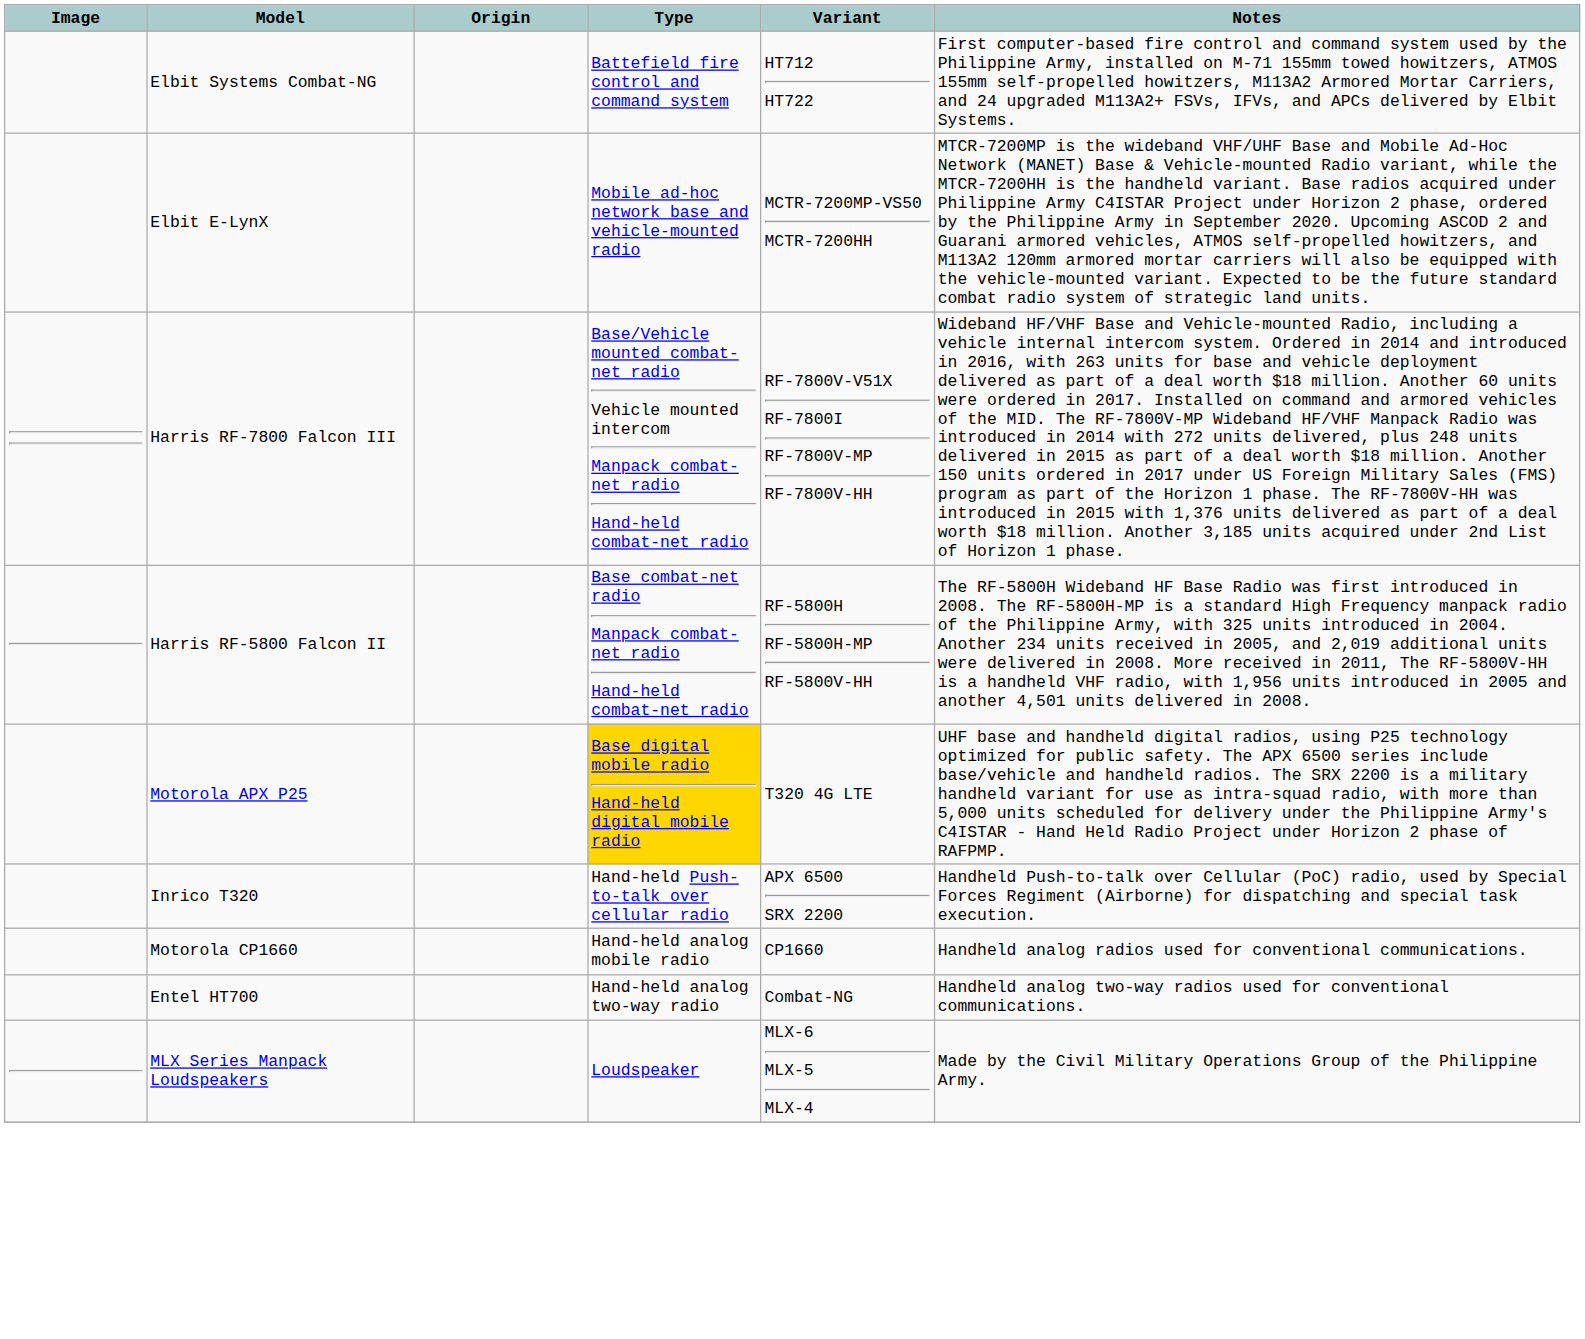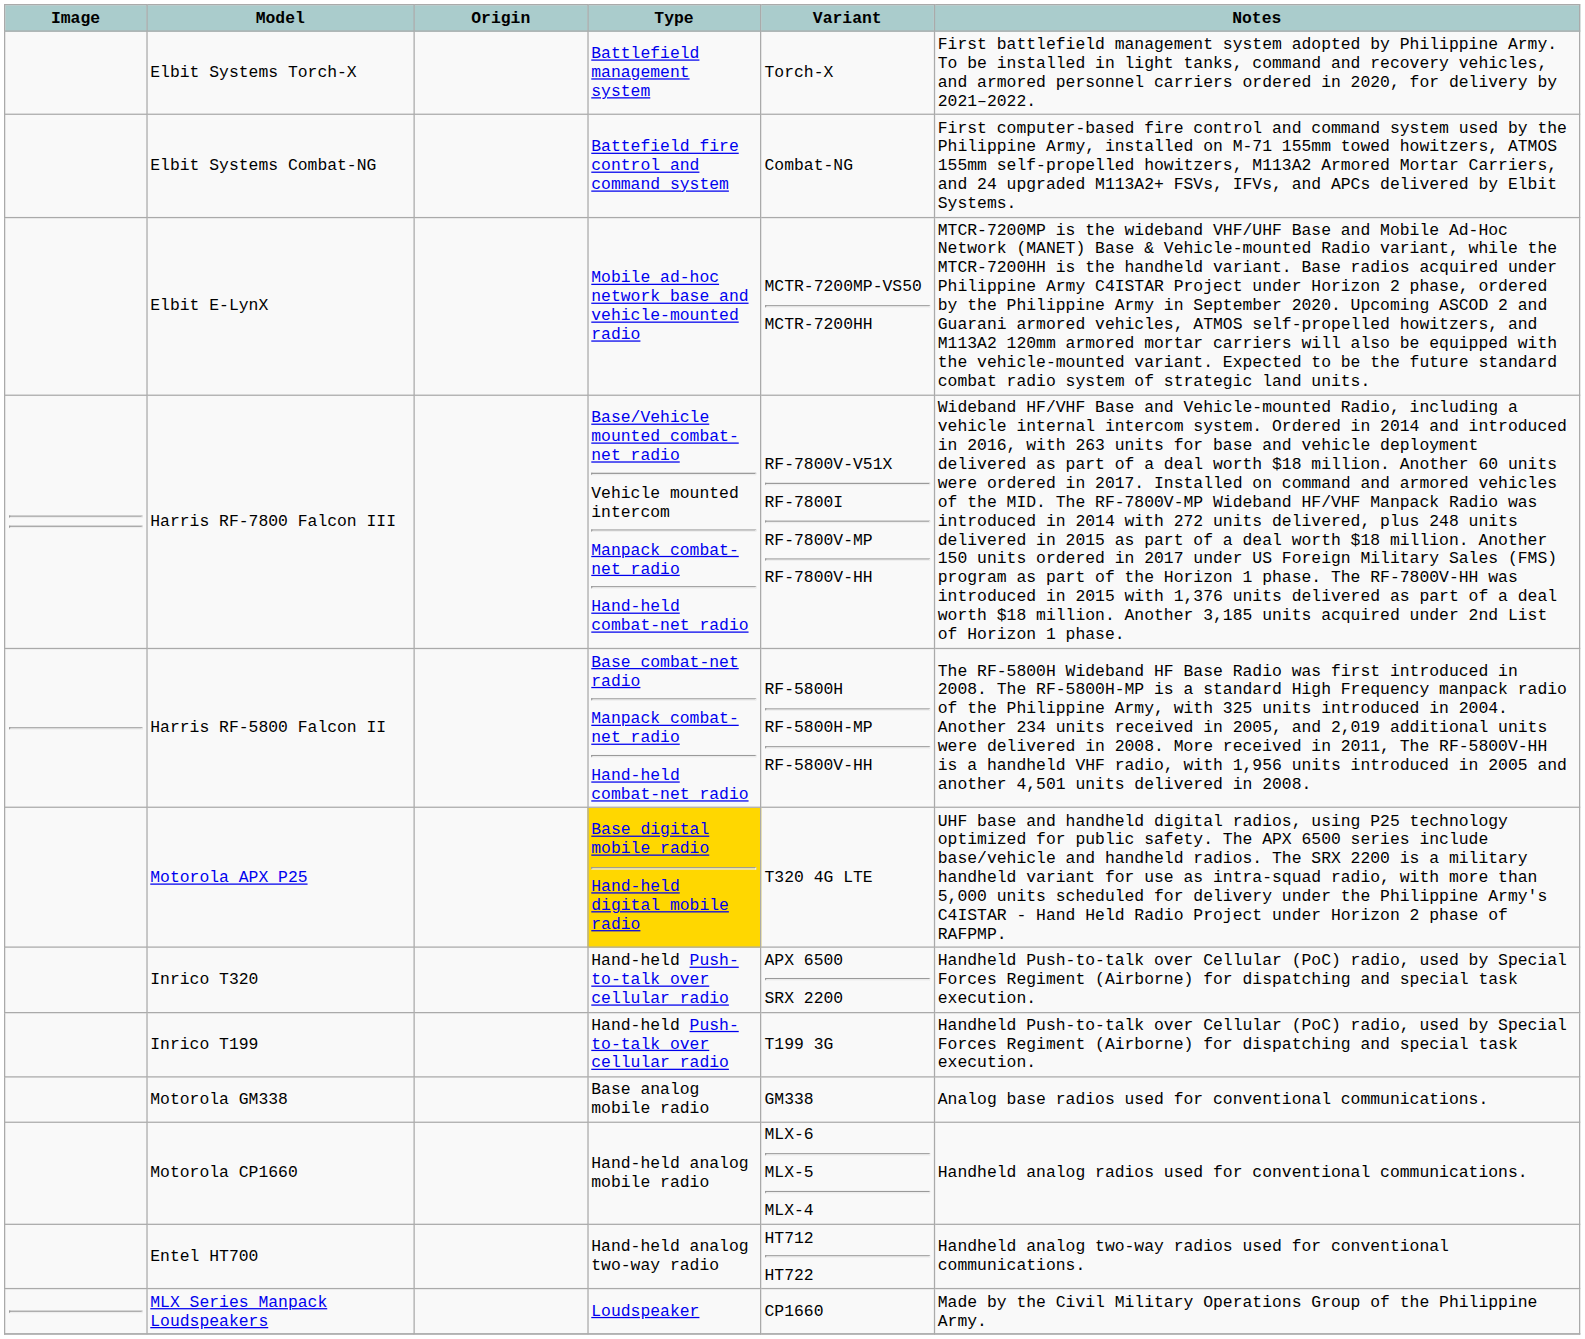+ row: Elbit Systems Torch-X | Battlefield management system | Torch-X | First battlefield management system adopted by Philippine Army. To be installed in light tanks, command and recovery vehicles, and armored personnel carriers ordered in 2020, for delivery by 2021–2022.
Elbit Systems Combat-NG | Variant: HT712 HT722 -> Combat-NG
+ row: Inrico T199 | Hand-held Push-to-talk over cellular radio | T199 3G | Handheld Push-to-talk over Cellular (PoC) radio, used by Special Forces Regiment (Airborne) for dispatching and special task execution.
+ row: Motorola GM338 | Base analog mobile radio | GM338 | Analog base radios used for conventional communications.
Motorola CP1660 | Variant: CP1660 -> MLX-6 MLX-5 MLX-4
Entel HT700 | Variant: Combat-NG -> HT712 HT722
MLX Series Manpack Loudspeakers | Variant: MLX-6 MLX-5 MLX-4 -> CP1660
